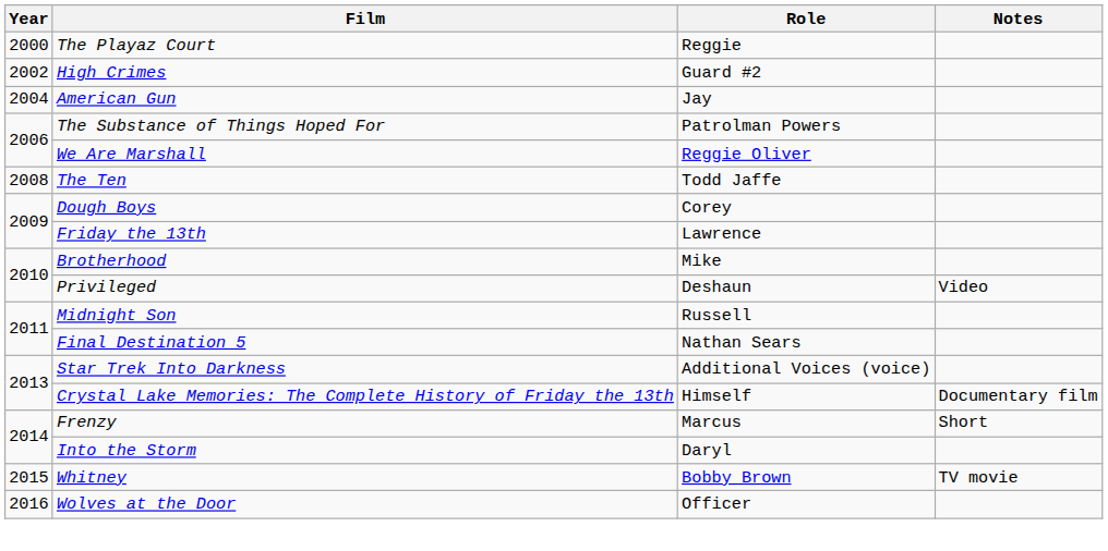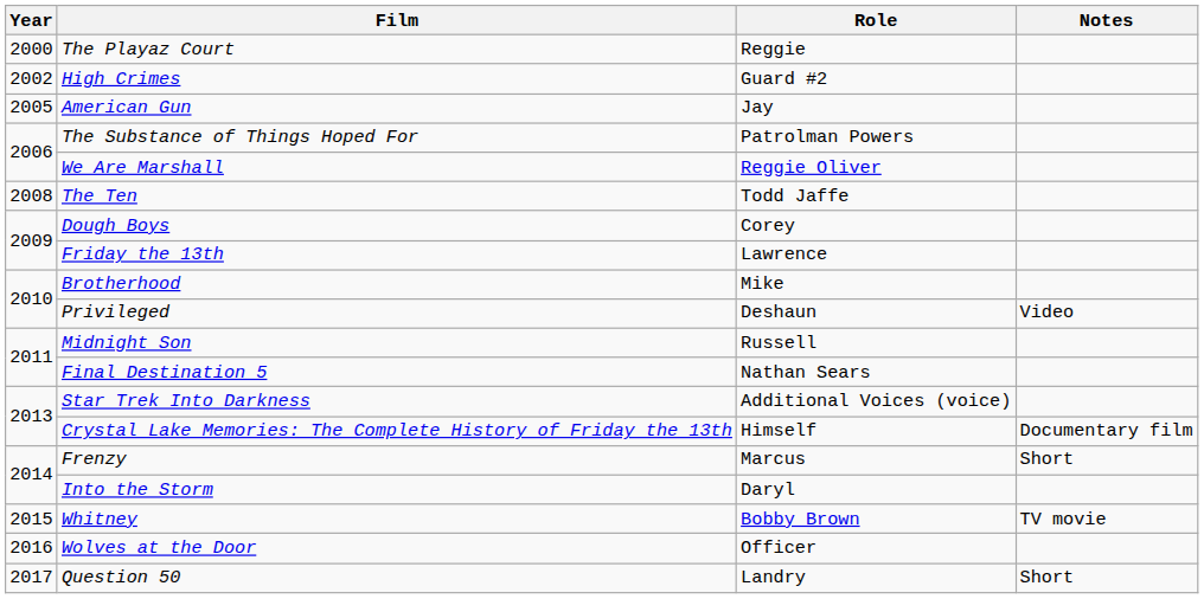American Gun | Year: 2004 -> 2005
+ row: 2017 | Question 50 | Landry | Short
